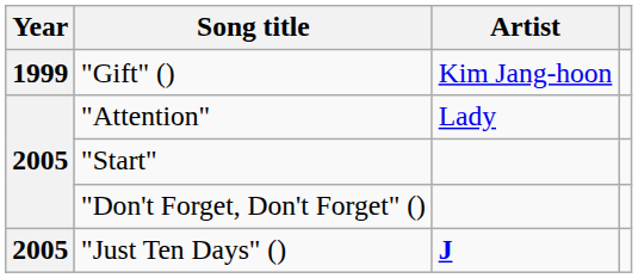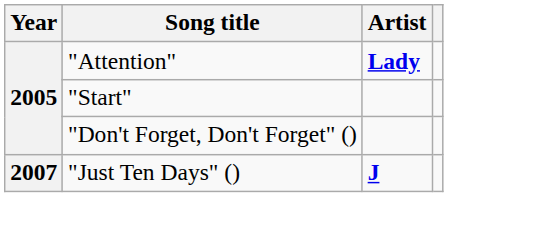- row: 1999 | "Gift" () | Kim Jang-hoon
"Attention" | Artist: normal -> bold
"Just Ten Days" () | Year: 2005 -> 2007
